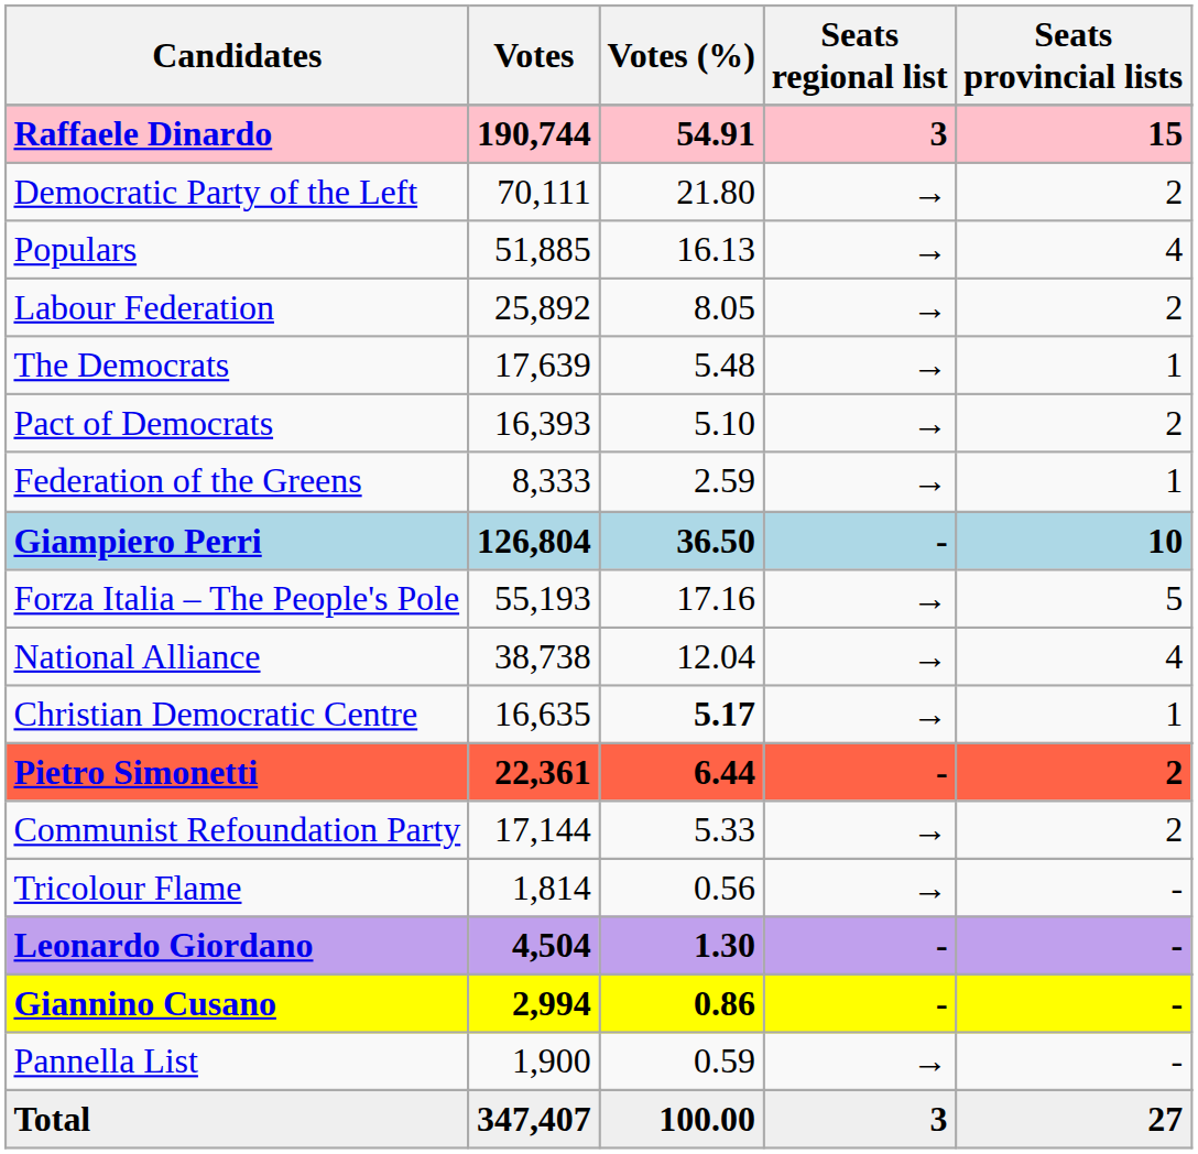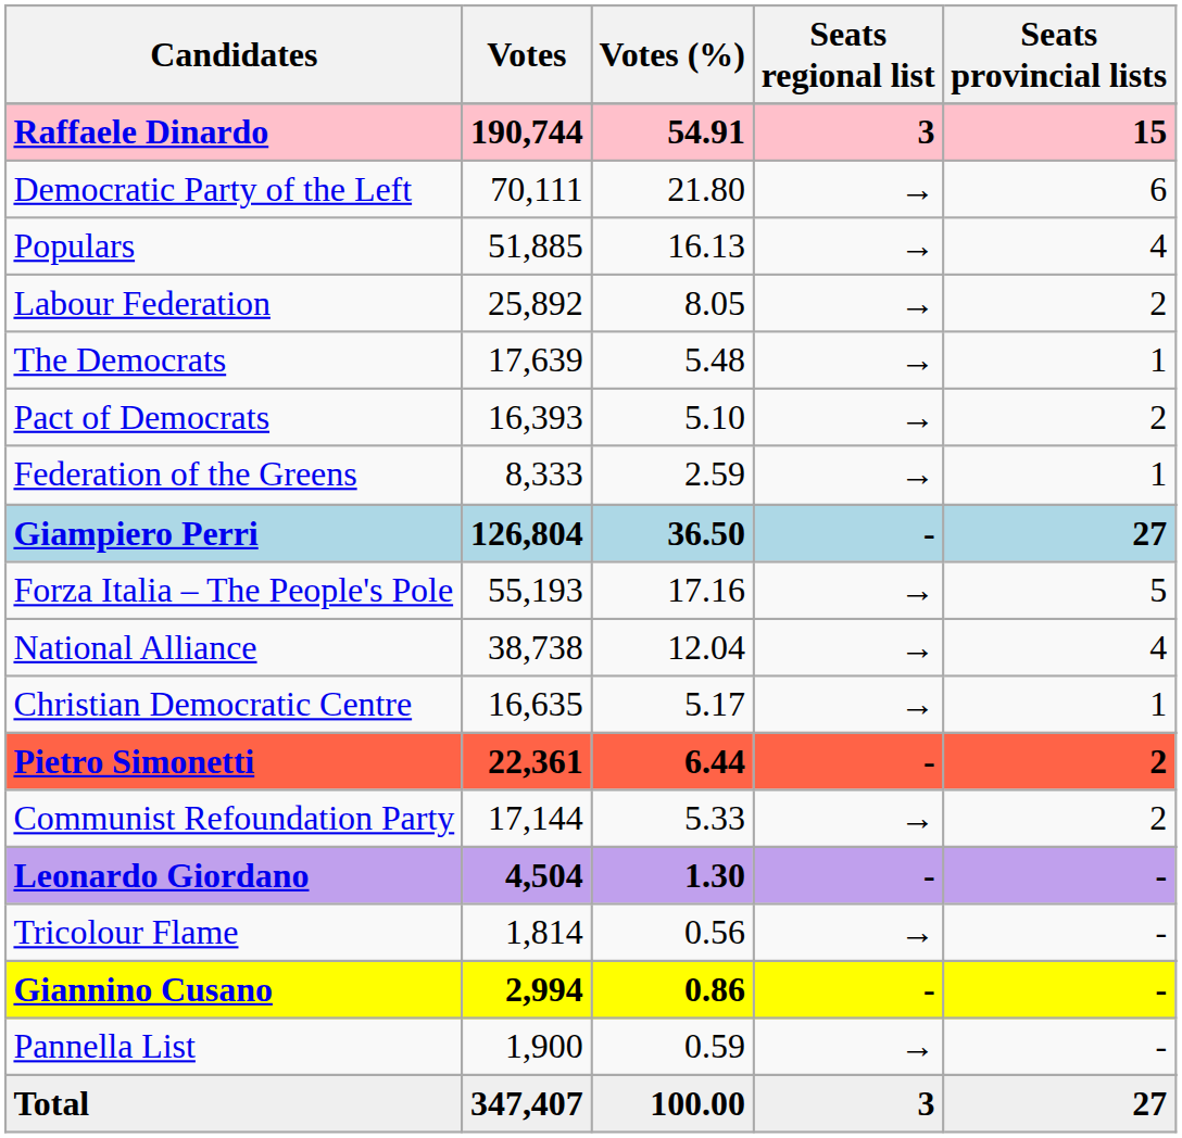Democratic Party of the Left | Seats provincial lists: 2 -> 6
Giampiero Perri | Seats provincial lists: 10 -> 27
Christian Democratic Centre | Votes (%): bold -> normal
rows swapped: Leonardo Giordano <-> Tricolour Flame
